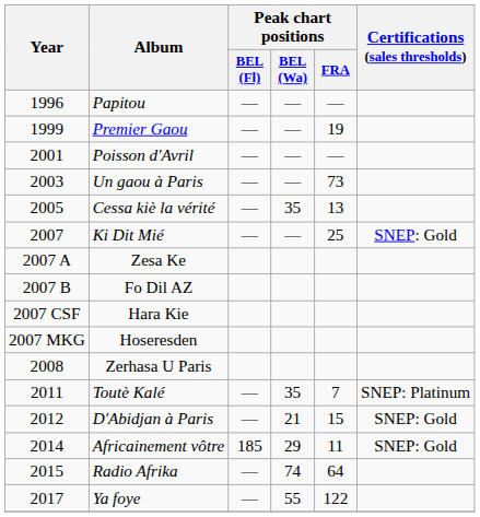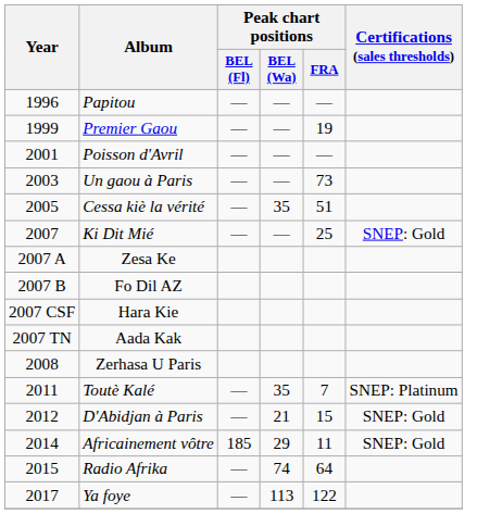Cessa kiè la vérité | Peak chart positions / FRA: 13 -> 51
+ row: 2007 TN | Aada Kak
- row: 2007 MKG | Hoseresden
Ya foye | Peak chart positions / BEL (Wa): 55 -> 113
